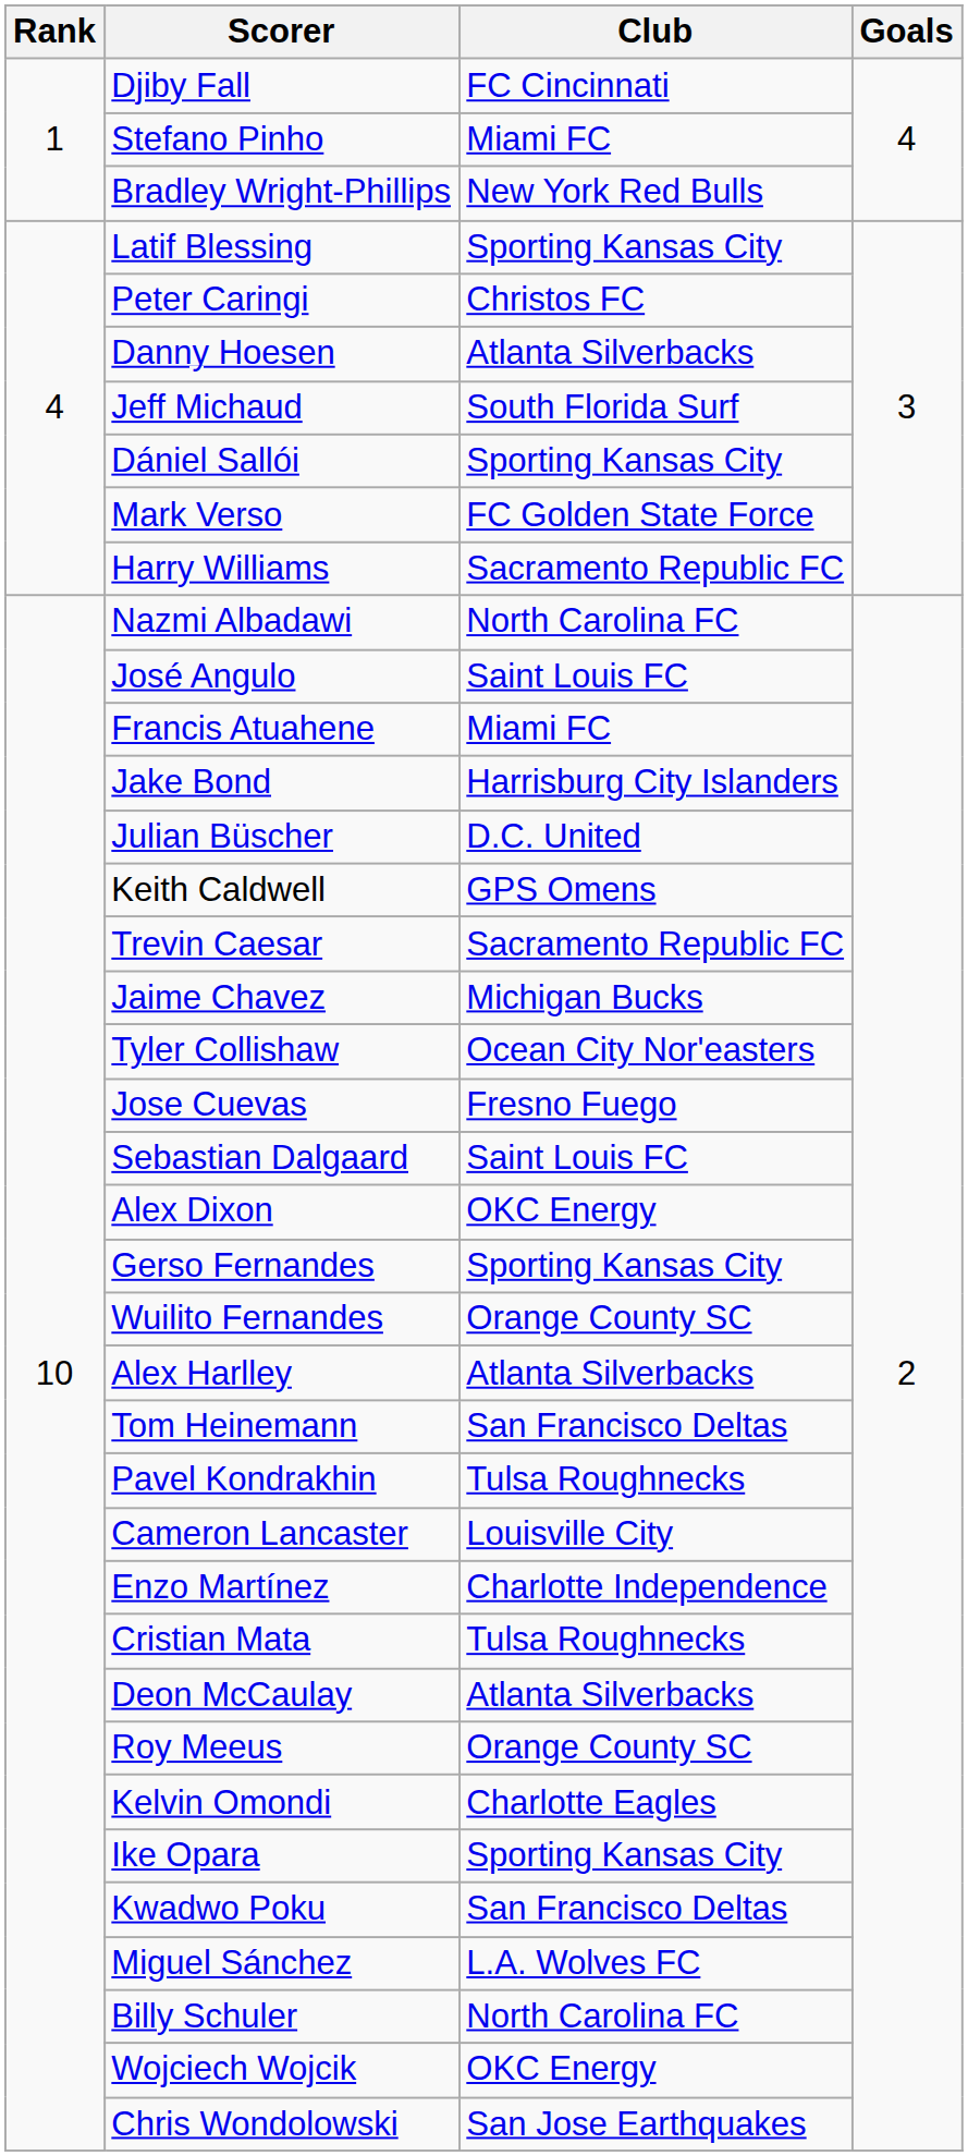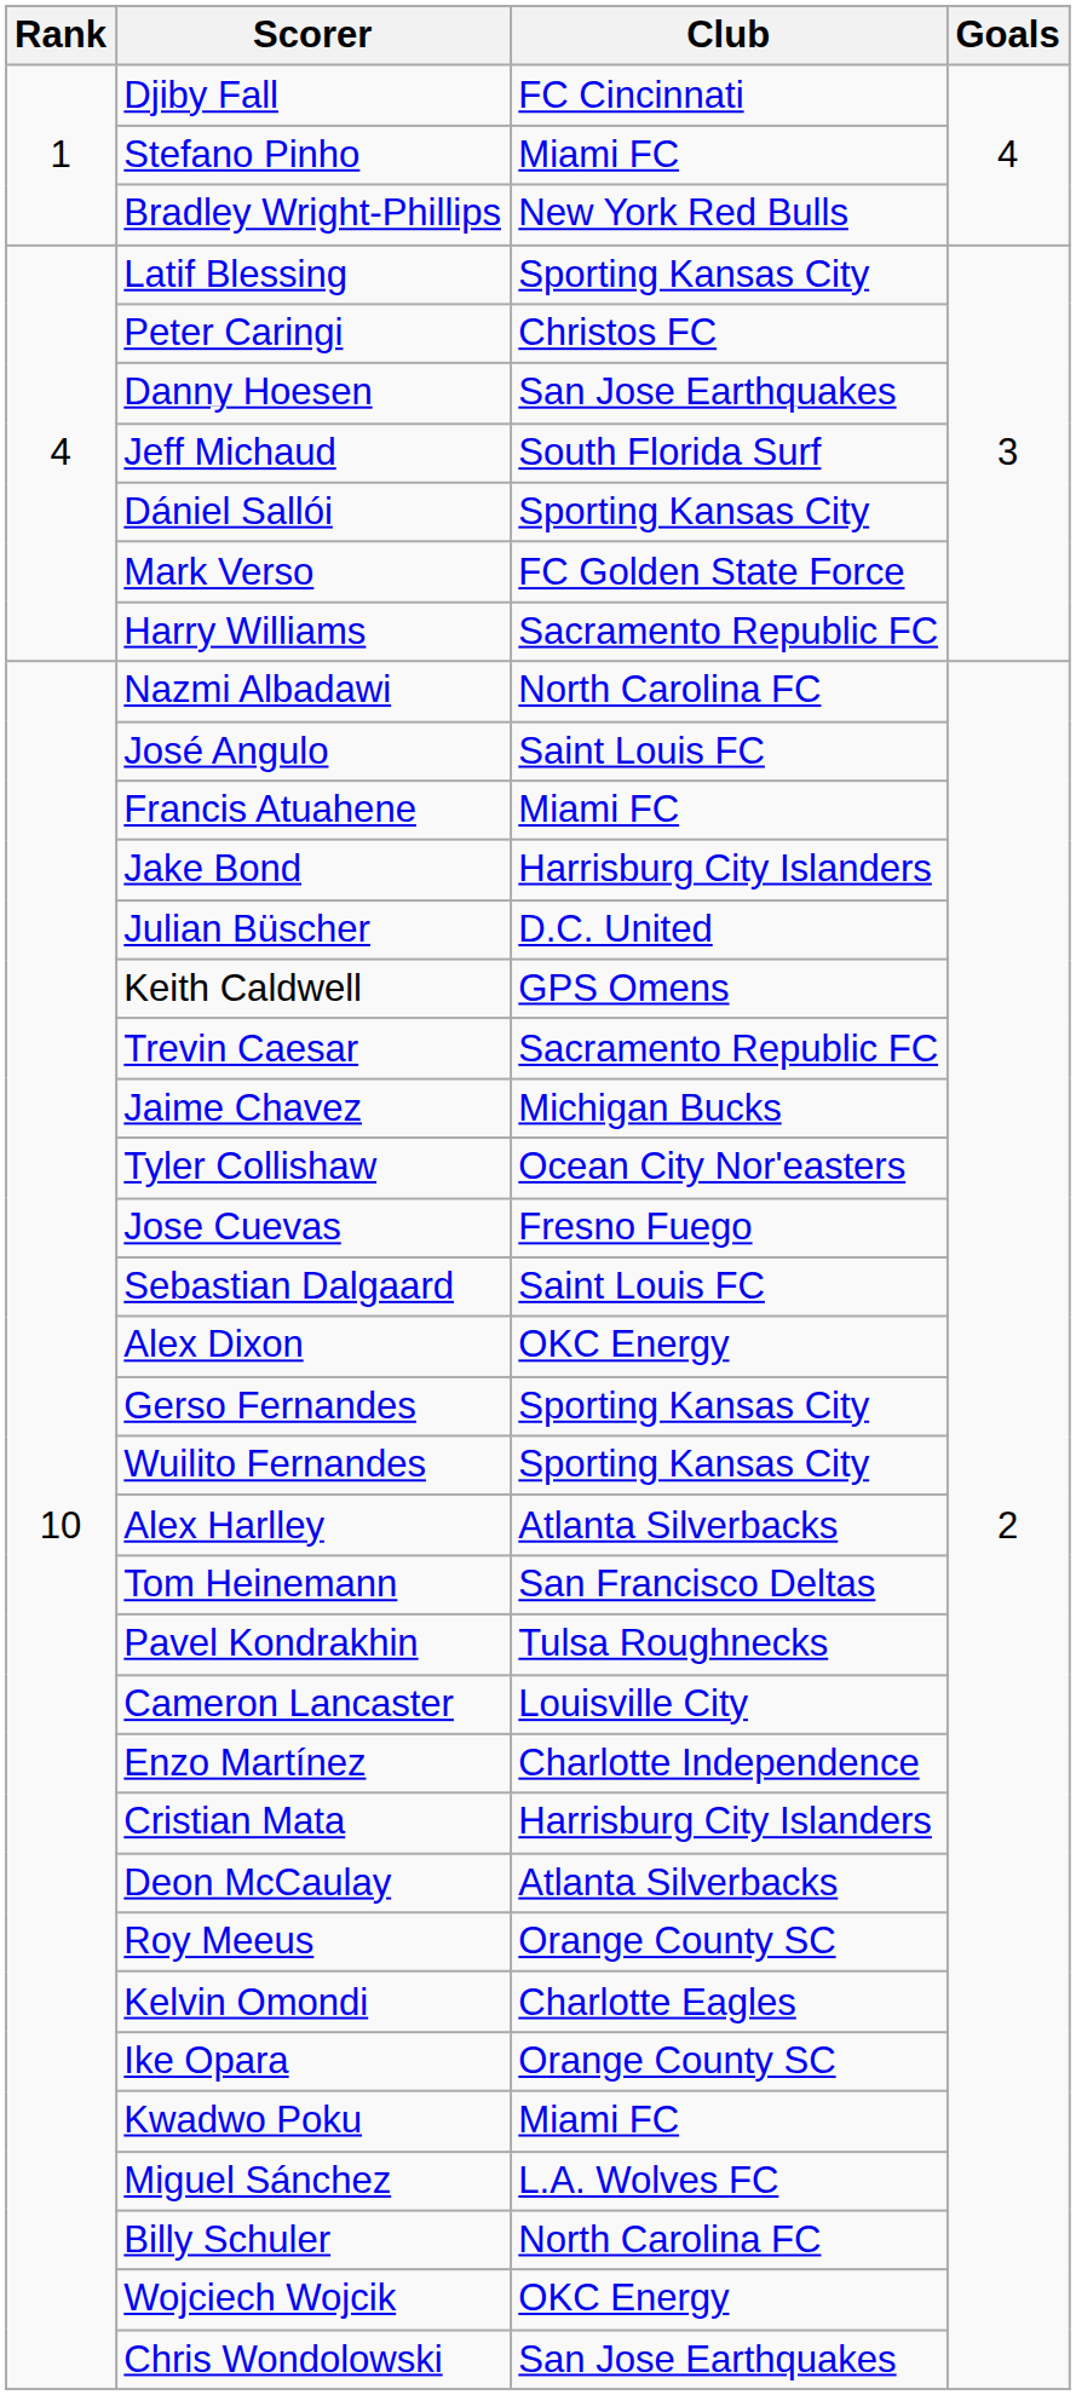Danny Hoesen | Club: Atlanta Silverbacks -> San Jose Earthquakes
Wuilito Fernandes | Club: Orange County SC -> Sporting Kansas City
Cristian Mata | Club: Tulsa Roughnecks -> Harrisburg City Islanders
Ike Opara | Club: Sporting Kansas City -> Orange County SC
Kwadwo Poku | Club: San Francisco Deltas -> Miami FC
